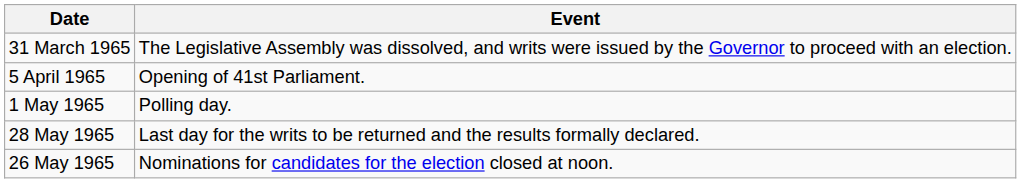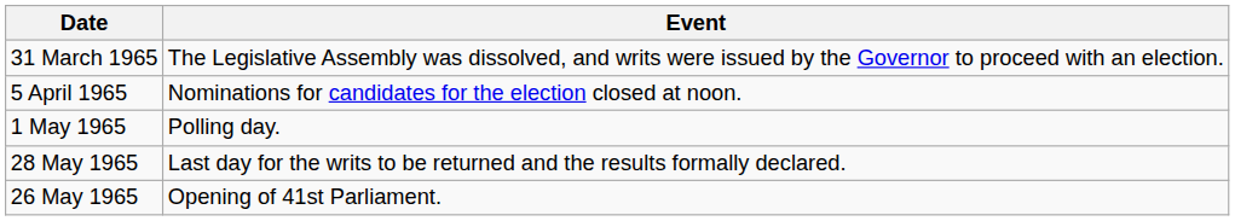5 April 1965 | Event: Opening of 41st Parliament. -> Nominations for candidates for the election closed at noon.
26 May 1965 | Event: Nominations for candidates for the election closed at noon. -> Opening of 41st Parliament.
